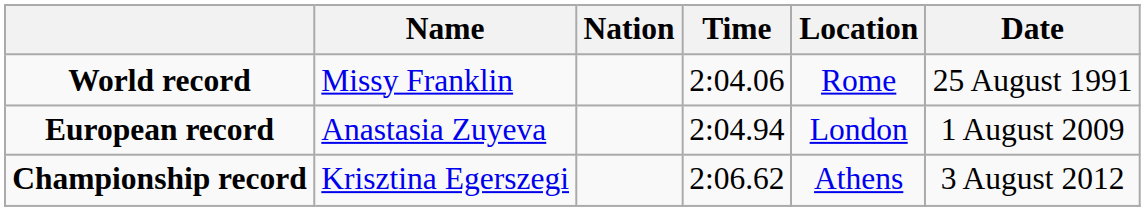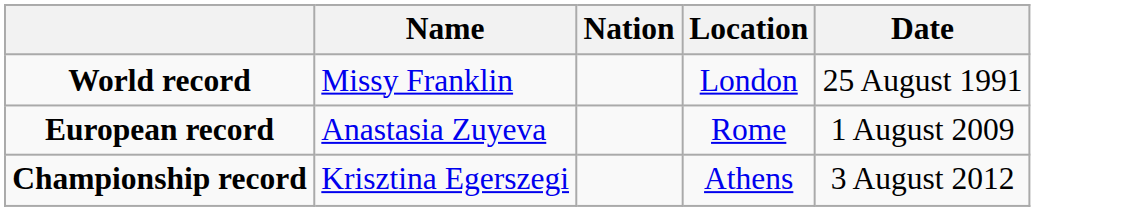- column: Time | 2:04.06 | 2:04.94 | 2:06.62
World record | Location: Rome -> London
European record | Location: London -> Rome
